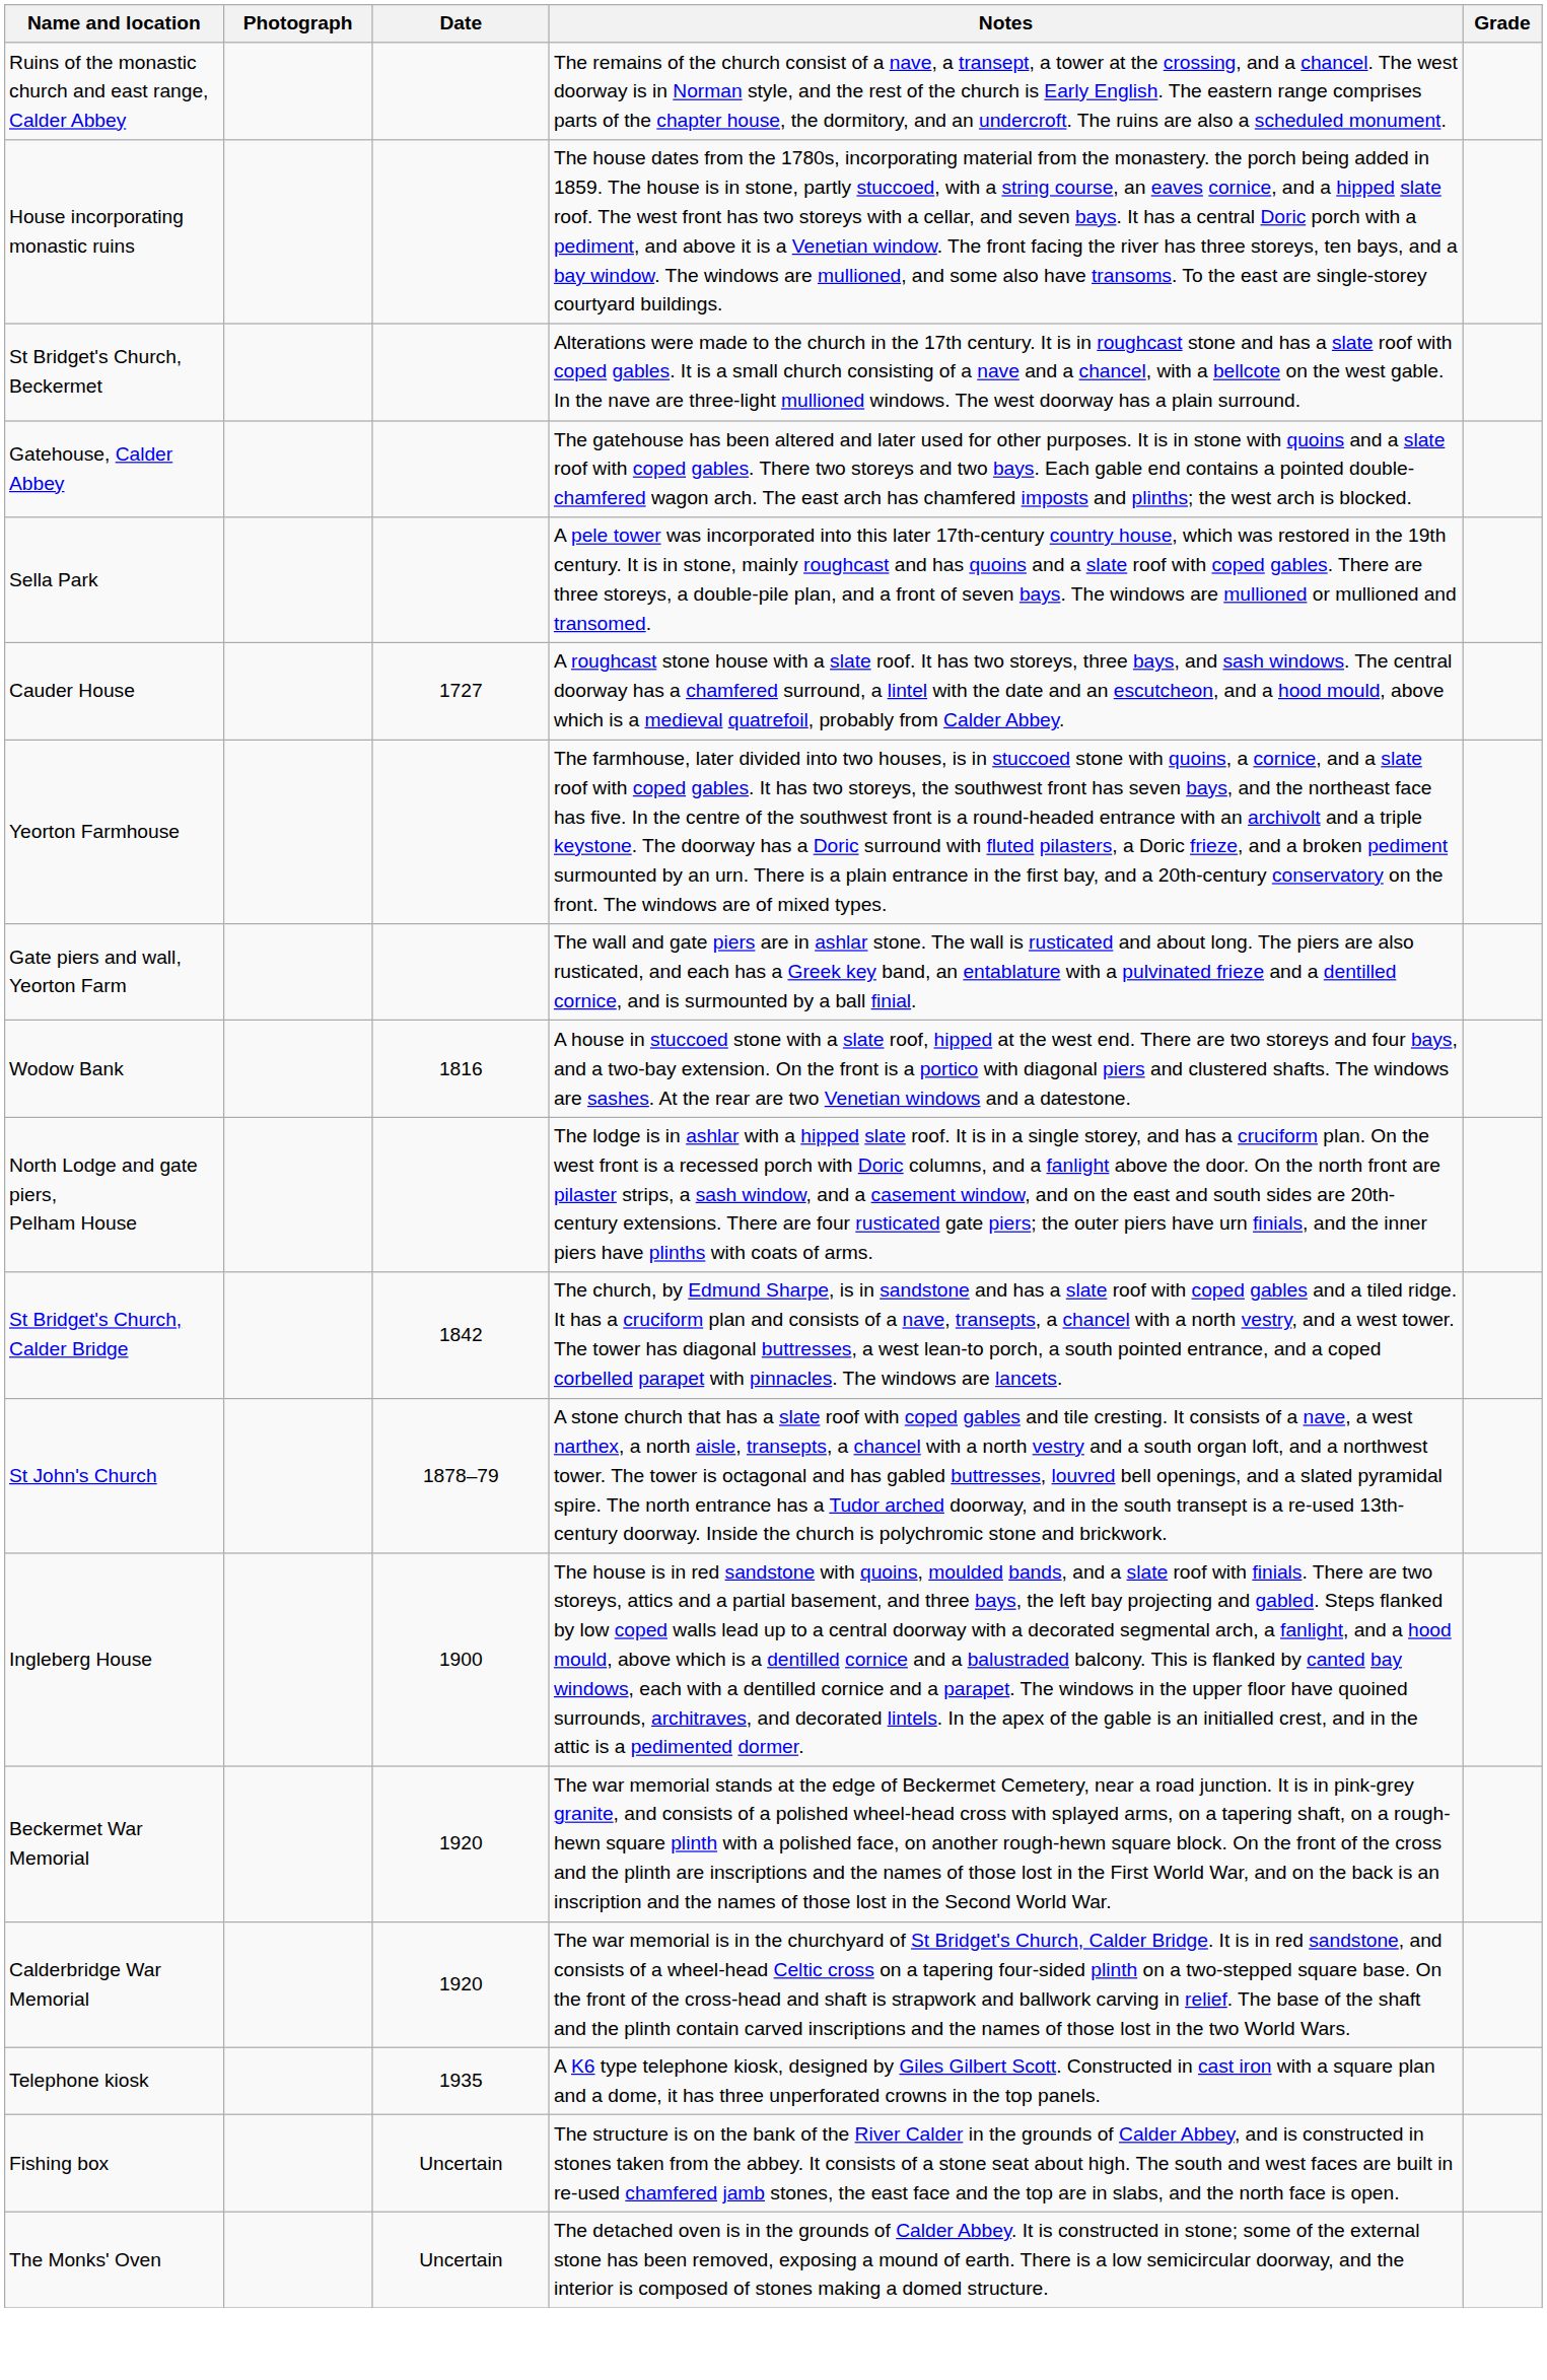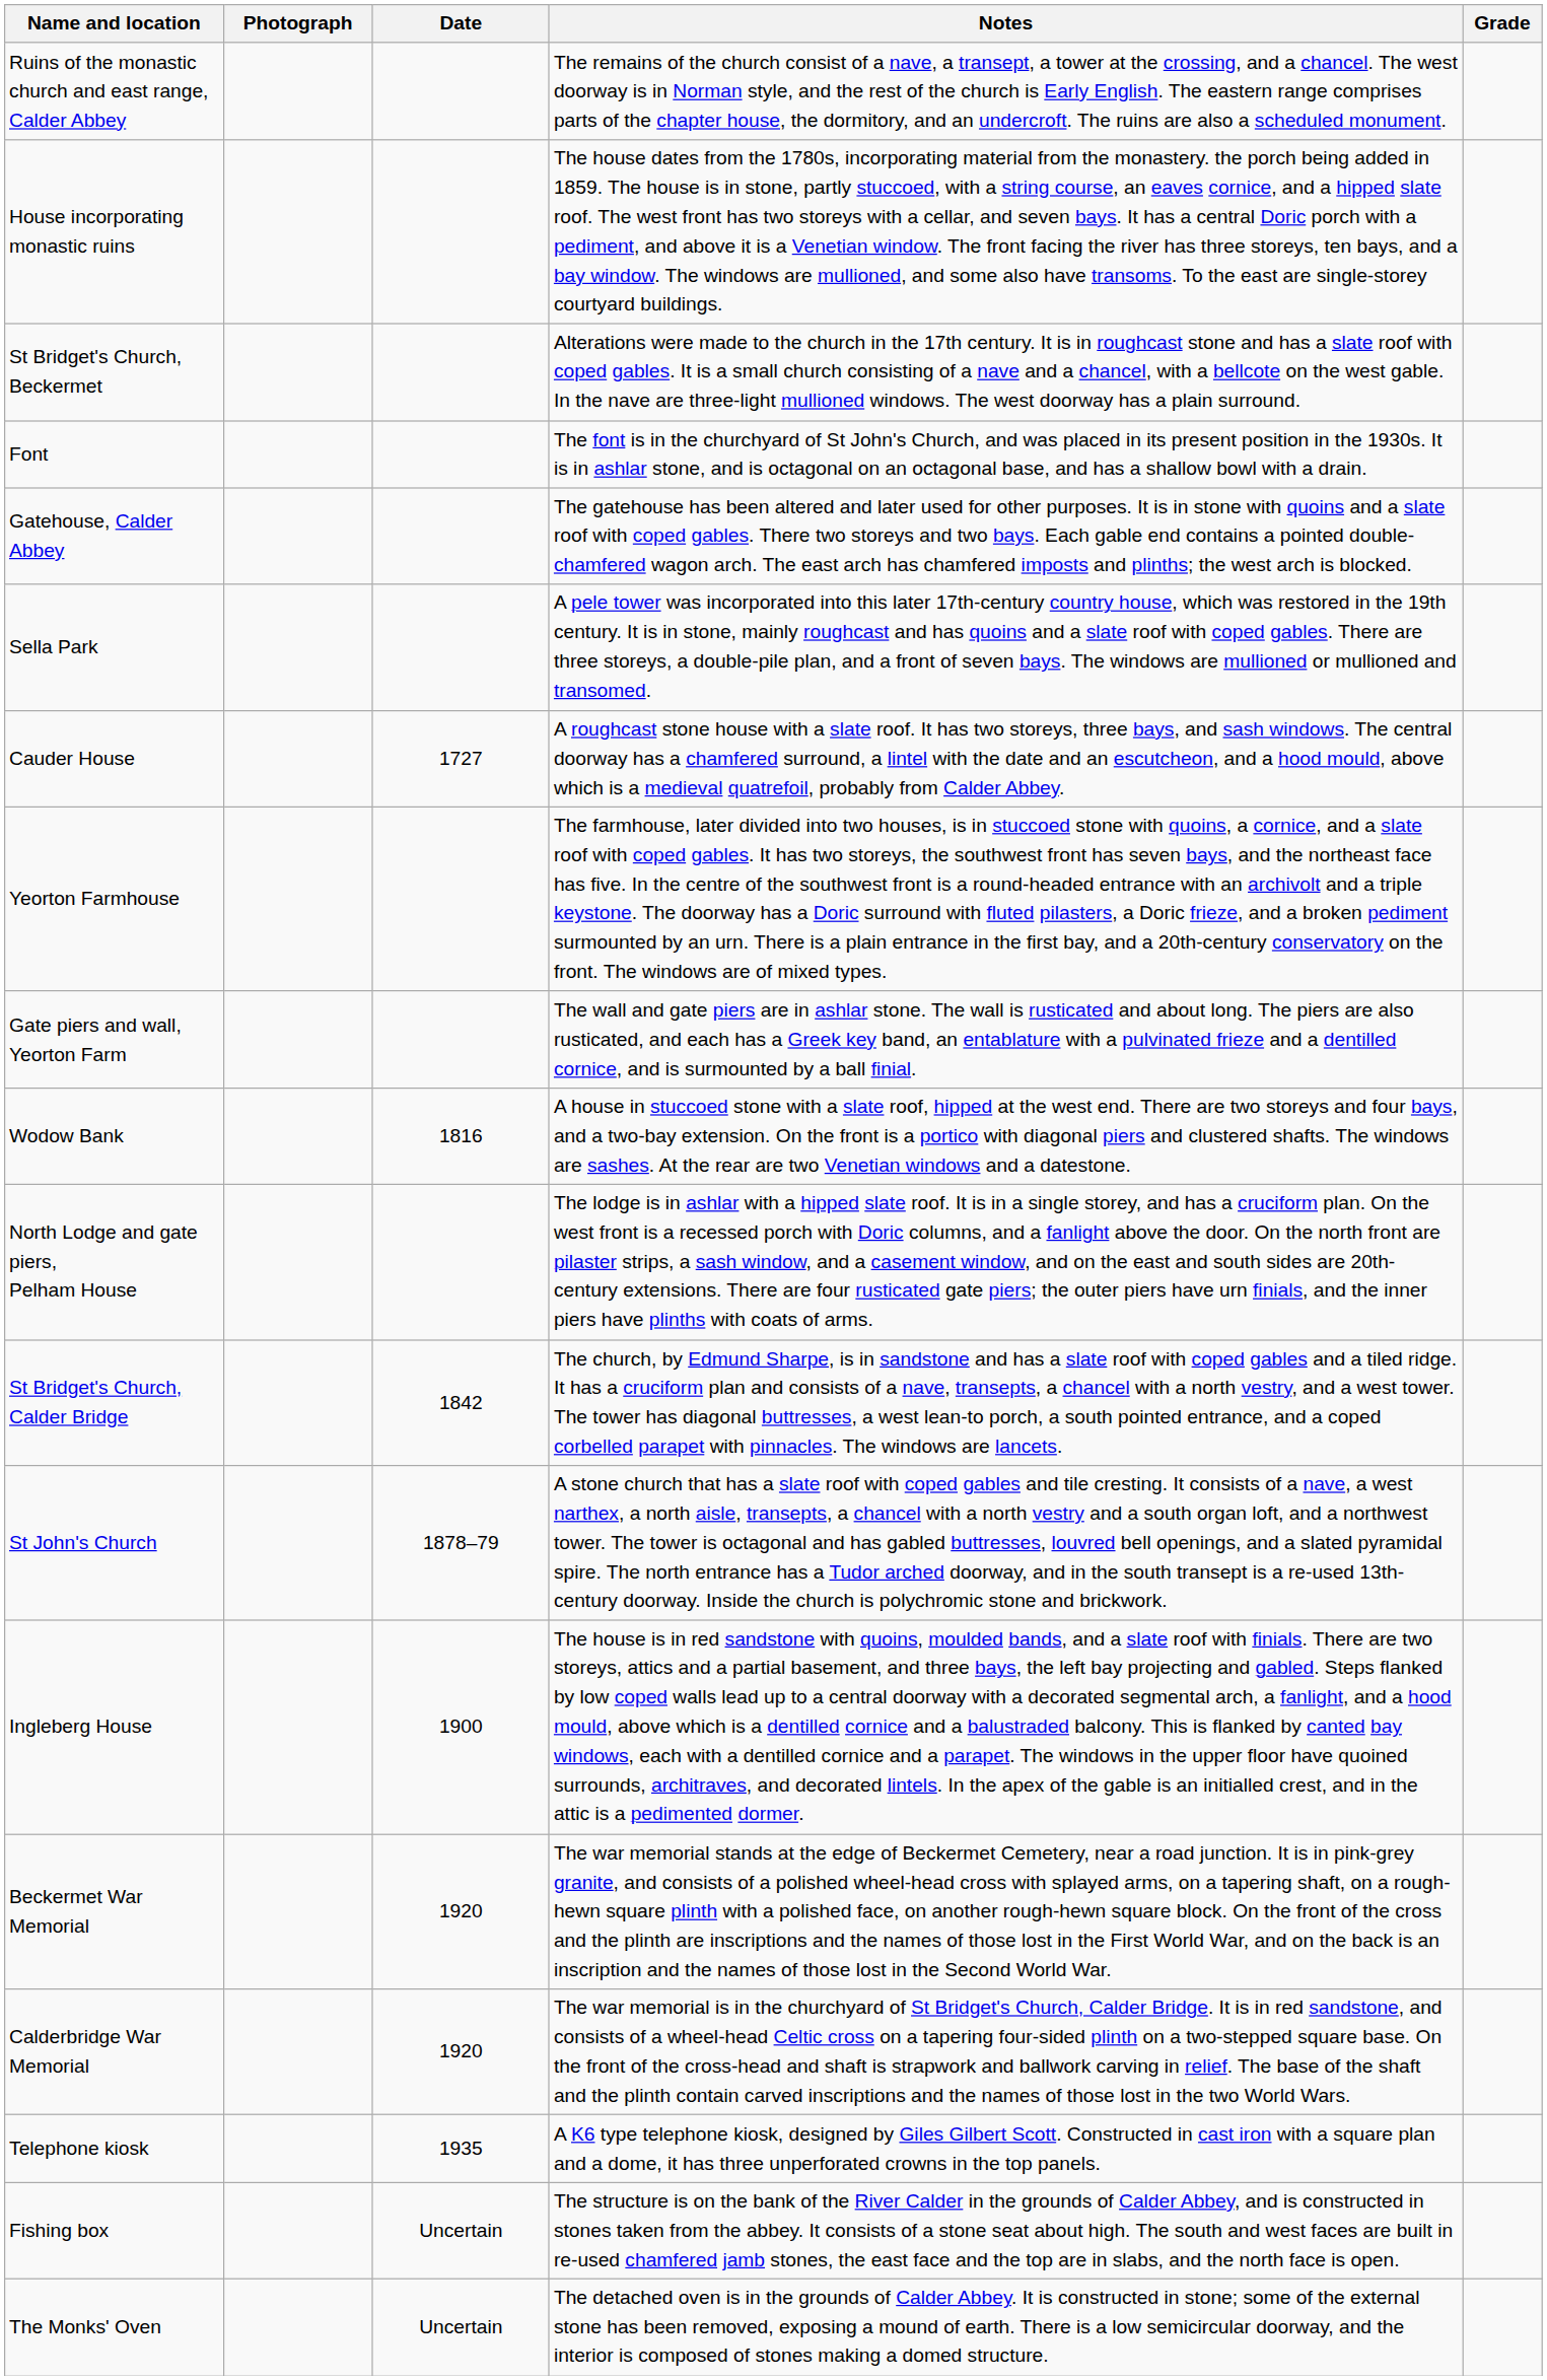+ row: Font | The font is in the churchyard of St John's Church, and was placed in its present position in the 1930s. It is in ashlar stone, and is octagonal on an octagonal base, and has a shallow bowl with a drain.
